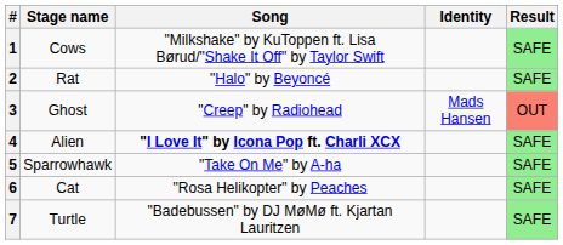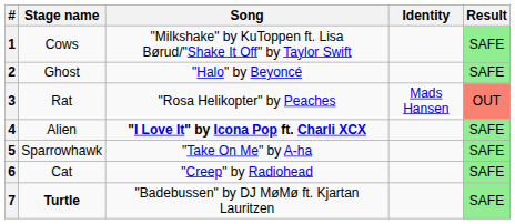2 | Stage name: Rat -> Ghost
3 | Stage name: Ghost -> Rat
3 | Song: "Creep" by Radiohead -> "Rosa Helikopter" by Peaches
6 | Song: "Rosa Helikopter" by Peaches -> "Creep" by Radiohead
7 | Stage name: normal -> bold
